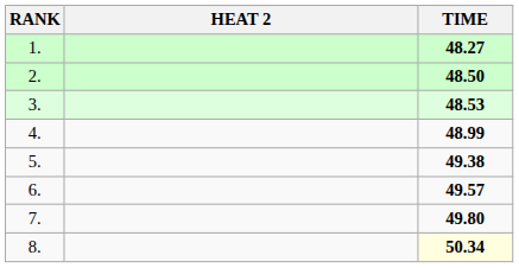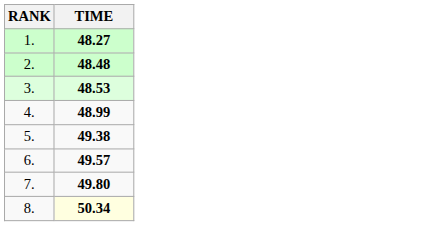- column: HEAT 2
2. | TIME: 48.50 -> 48.48
